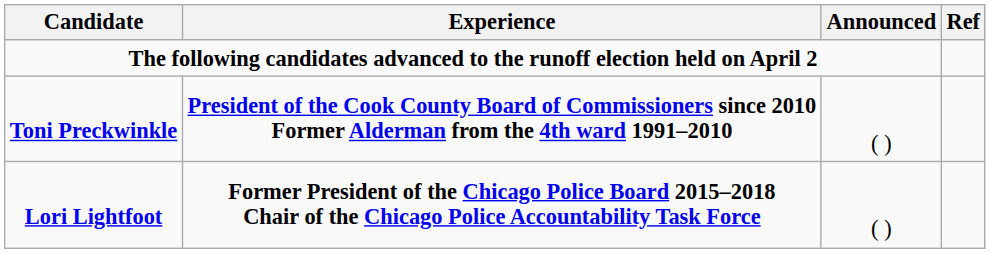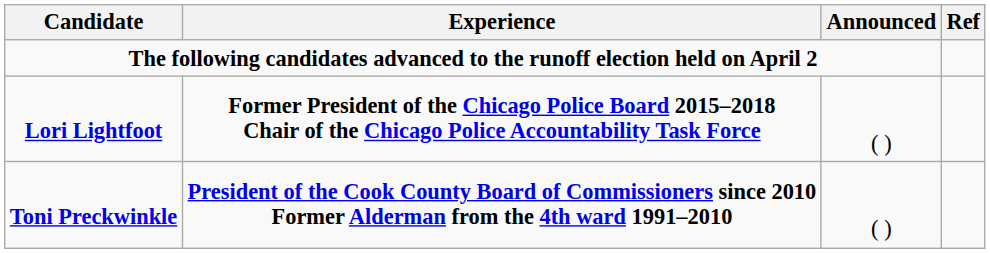rows swapped: Lori Lightfoot <-> Toni Preckwinkle
